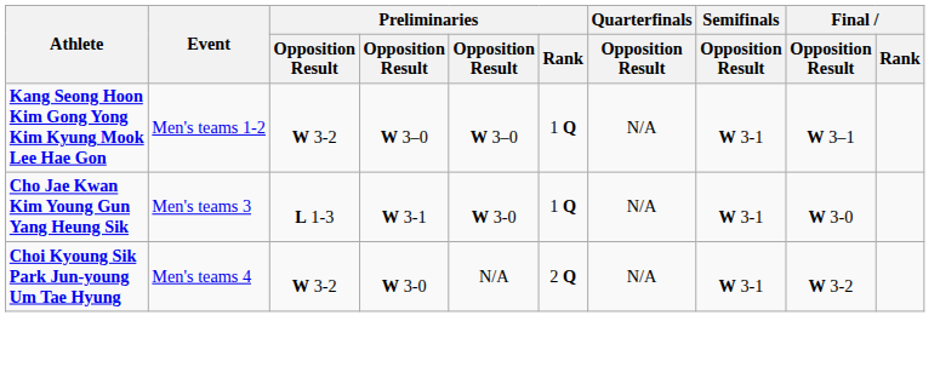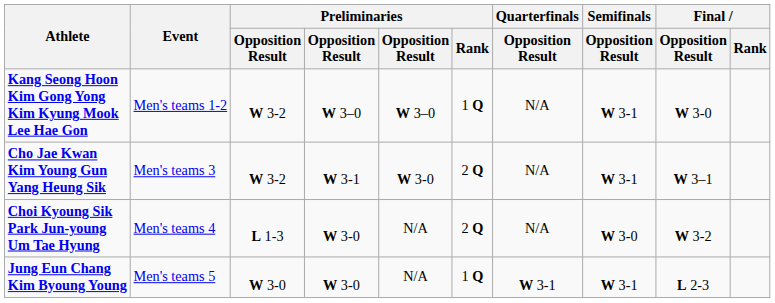Kang Seong Hoon Kim Gong Yong Kim Kyung Mook Lee Hae Gon | Final / Opposition Result: W 3–1 -> W 3-0
Cho Jae Kwan Kim Young Gun Yang Heung Sik | column 3: L 1-3 -> W 3-2
Cho Jae Kwan Kim Young Gun Yang Heung Sik | Preliminaries / Rank: 1 Q -> 2 Q
Cho Jae Kwan Kim Young Gun Yang Heung Sik | Final / Opposition Result: W 3-0 -> W 3–1
Choi Kyoung Sik Park Jun-young Um Tae Hyung | column 3: W 3-2 -> L 1-3
Choi Kyoung Sik Park Jun-young Um Tae Hyung | Semifinals / Opposition Result: W 3-1 -> W 3-0
+ row: Jung Eun Chang Kim Byoung Young | Men's teams 5 | W 3-0 | W 3-0 | N/A | 1 Q | W 3-1 | W 3-1 | L 2-3
